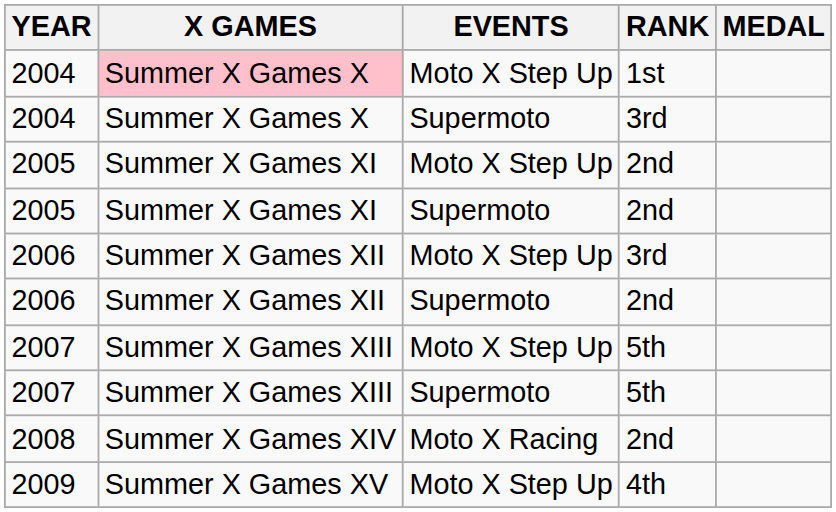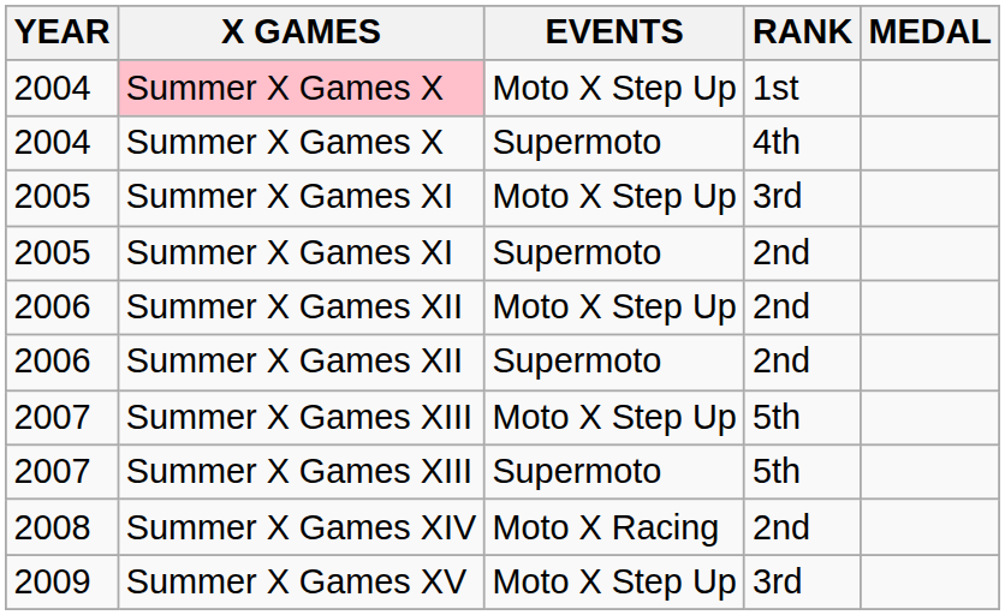2004 / Supermoto | RANK: 3rd -> 4th
2005 / Moto X Step Up | RANK: 2nd -> 3rd
2006 / Moto X Step Up | RANK: 3rd -> 2nd
2009 | RANK: 4th -> 3rd
